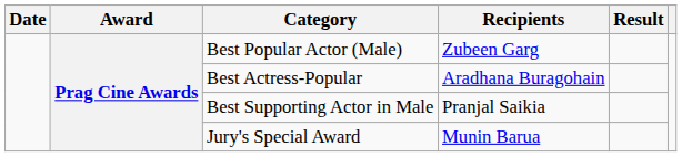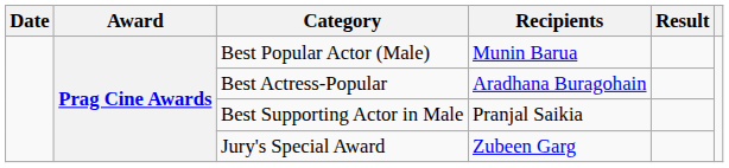Best Popular Actor (Male) | Recipients: Zubeen Garg -> Munin Barua
Jury's Special Award | Recipients: Munin Barua -> Zubeen Garg
